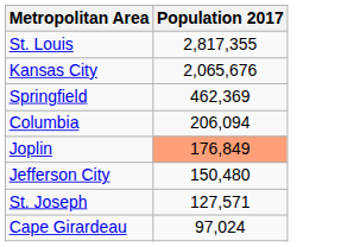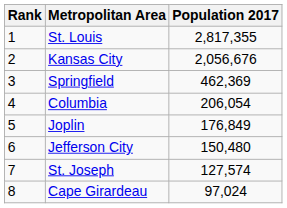+ column: Rank | 1 | 2 | 3 | 4 | 5 | 6 | 7 | 8
Kansas City | Population 2017: 2,065,676 -> 2,056,676
Columbia | Population 2017: 206,094 -> 206,054
Joplin | Population 2017: lightsalmon background -> no background
St. Joseph | Population 2017: 127,571 -> 127,574
